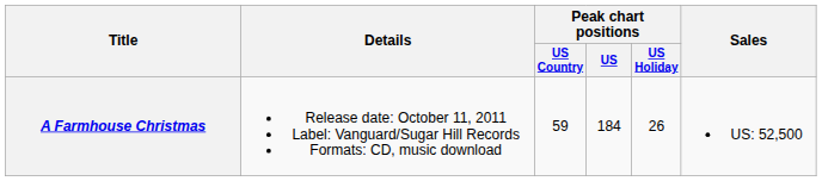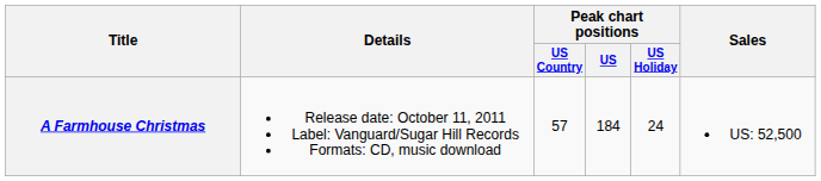A Farmhouse Christmas | Peak chart positions / US Country: 59 -> 57
A Farmhouse Christmas | Peak chart positions / US Holiday: 26 -> 24
